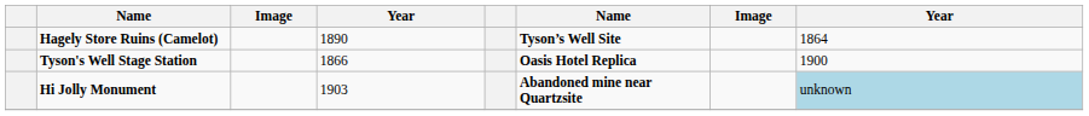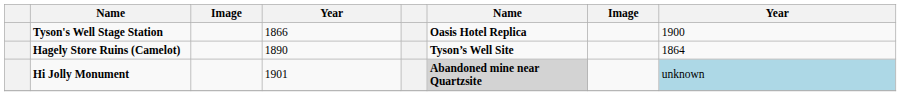rows swapped: Hagely Store Ruins (Camelot) <-> Tyson's Well Stage Station
Hi Jolly Monument | column 4: 1903 -> 1901
Hi Jolly Monument | column 6: no background -> lightgrey background
